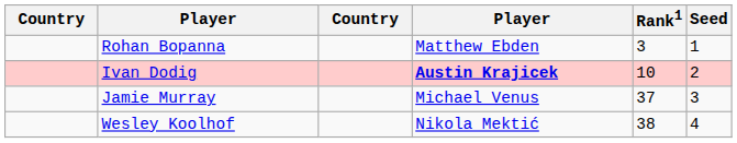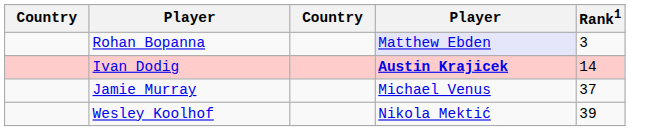- column: Seed | 1 | 2 | 3 | 4
Rohan Bopanna | column 4: no background -> lavender background
Ivan Dodig | Rank1: 10 -> 14
Wesley Koolhof | Rank1: 38 -> 39
